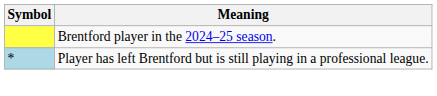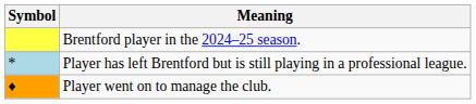+ row: ♦ | Player went on to manage the club.
